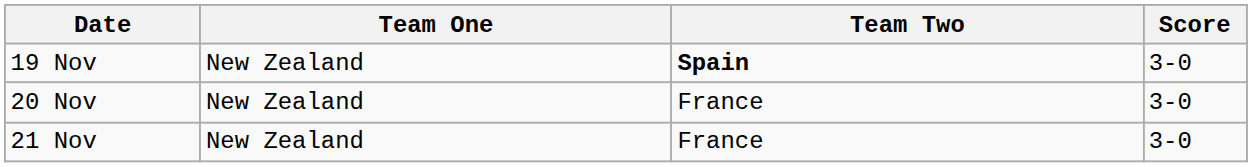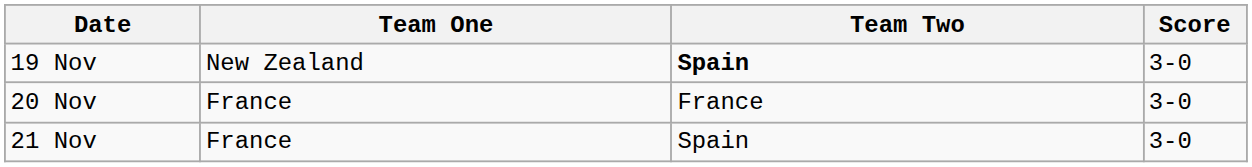20 Nov | Team One: New Zealand -> France
21 Nov | Team One: New Zealand -> France
21 Nov | Team Two: France -> Spain
